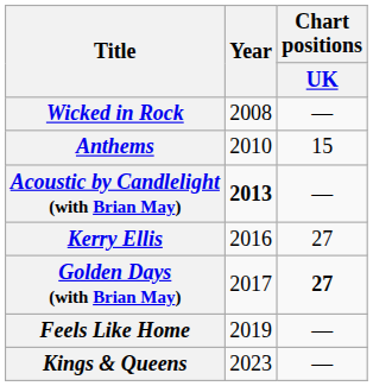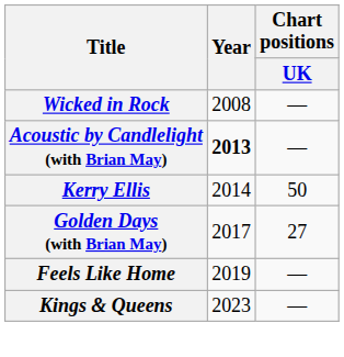- row: Anthems | 2010 | 15
Kerry Ellis | Year: 2016 -> 2014
Kerry Ellis | Chart positions / UK: 27 -> 50
Golden Days (with Brian May) | Chart positions / UK: bold -> normal
